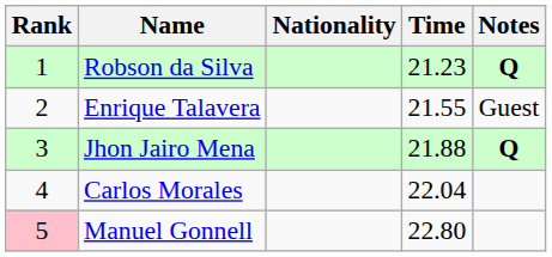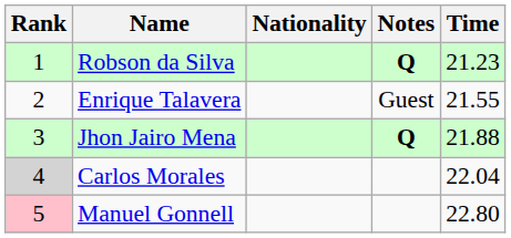columns swapped: Time <-> Notes
Carlos Morales | Rank: no background -> lightgrey background
